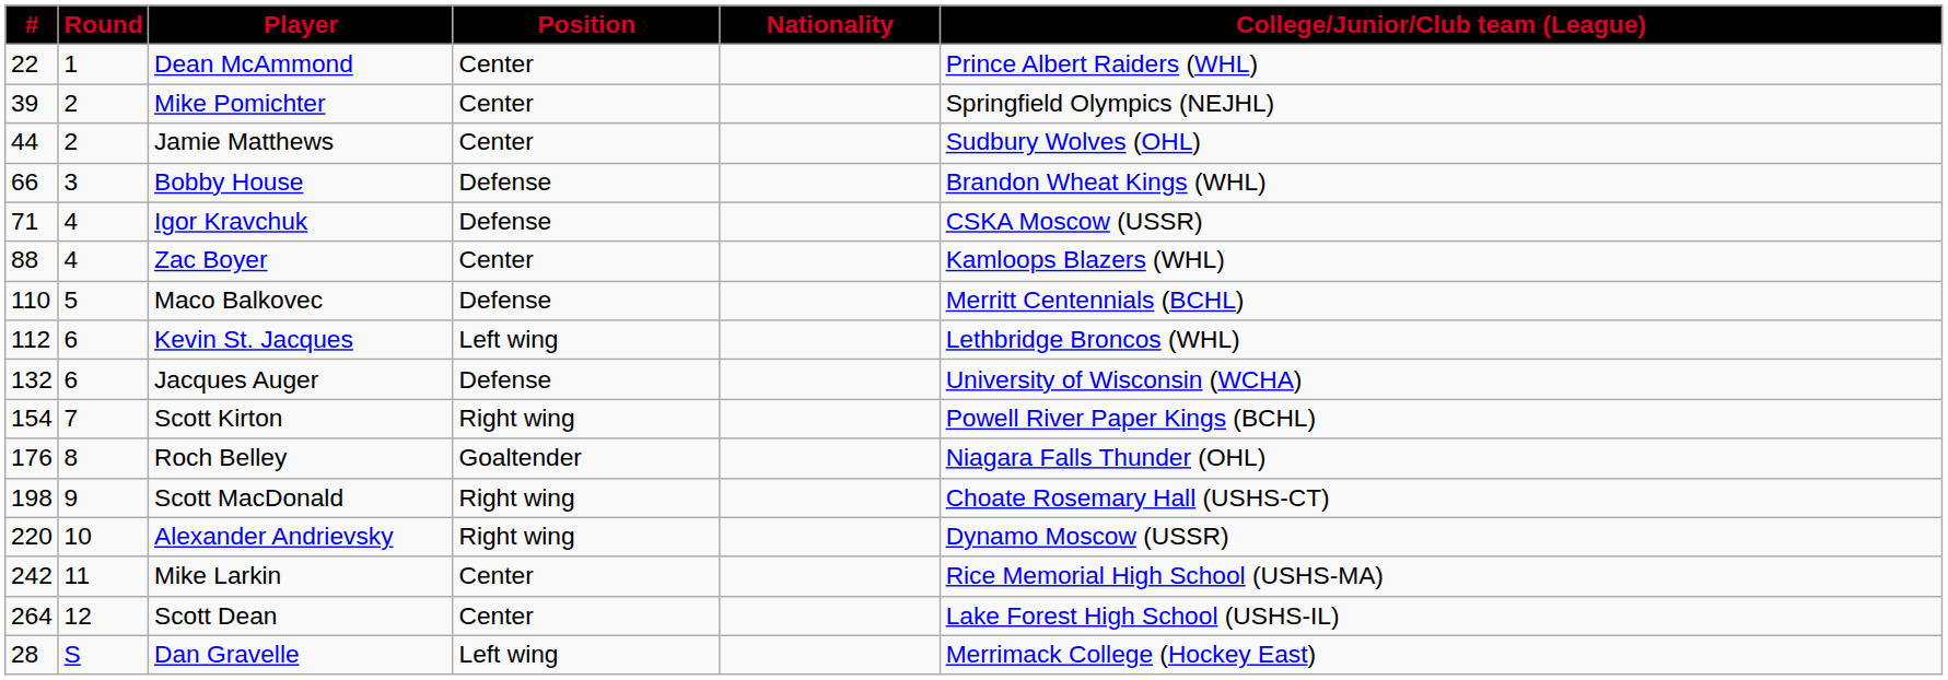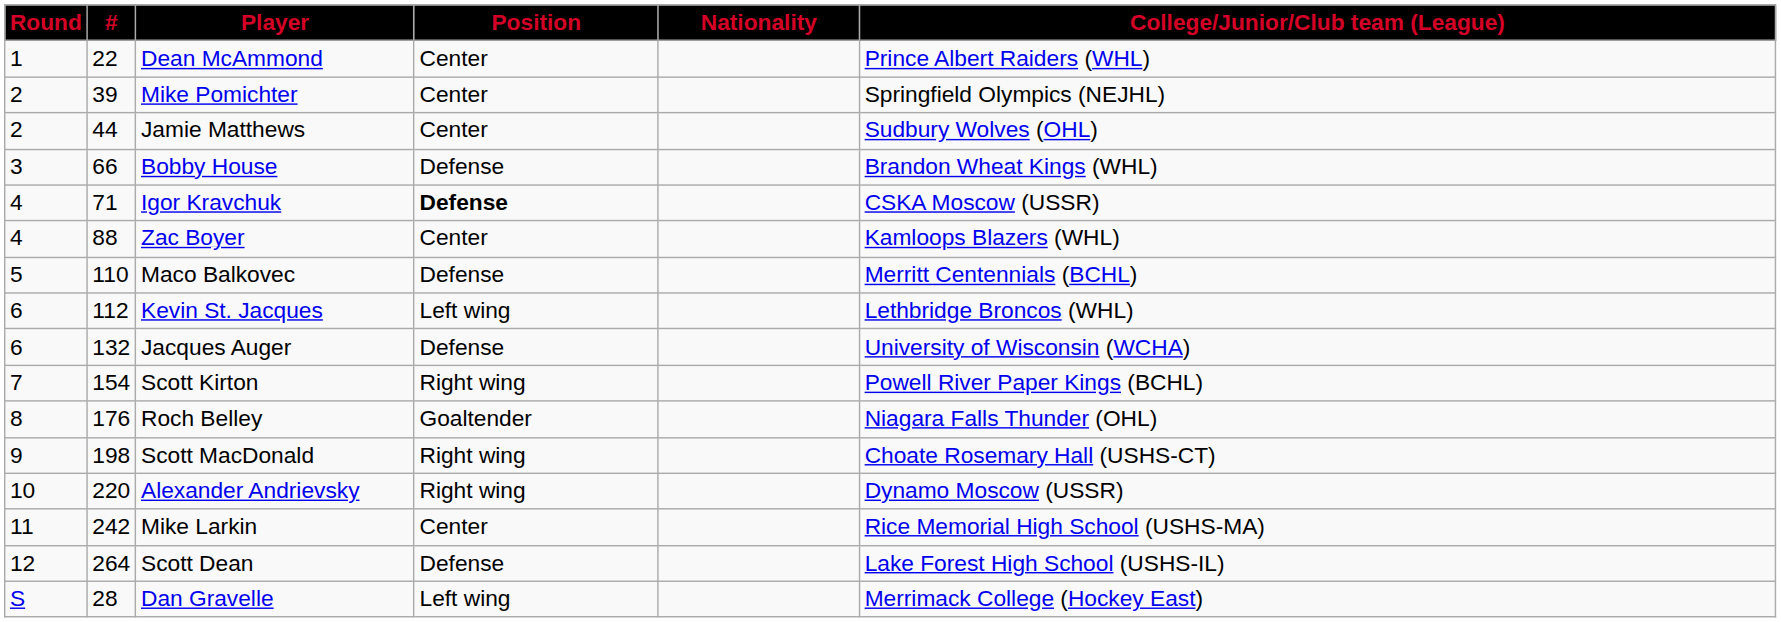columns swapped: Round <-> #
Igor Kravchuk | Position: normal -> bold
Scott Dean | Position: Center -> Defense
